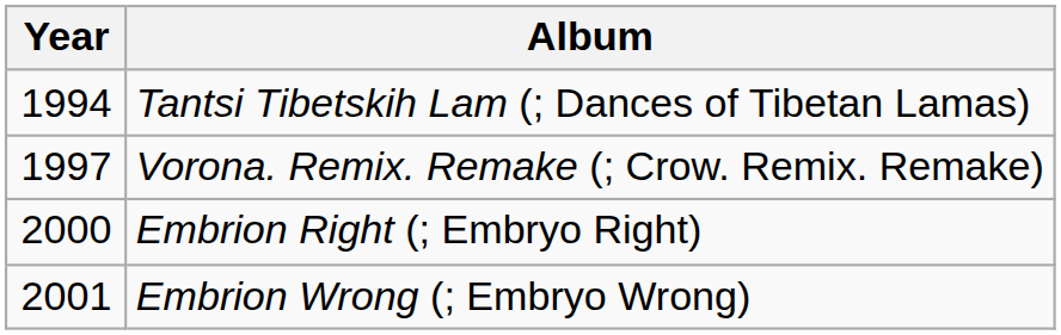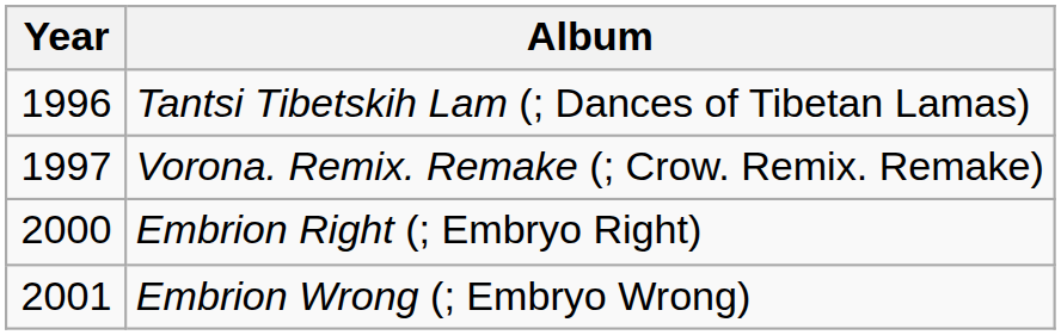Tantsi Tibetskih Lam (; Dances of Tibetan Lamas) | Year: 1994 -> 1996
